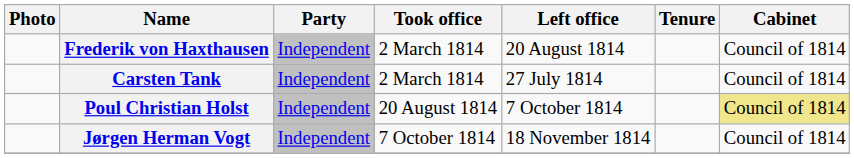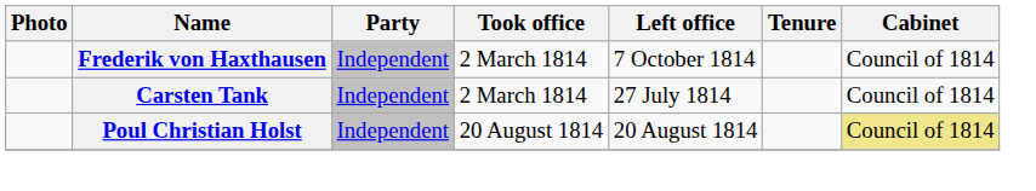Frederik von Haxthausen | Left office: 20 August 1814 -> 7 October 1814
Poul Christian Holst | Left office: 7 October 1814 -> 20 August 1814
- row: Jørgen Herman Vogt | Independent | 7 October 1814 | 18 November 1814 | Council of 1814
